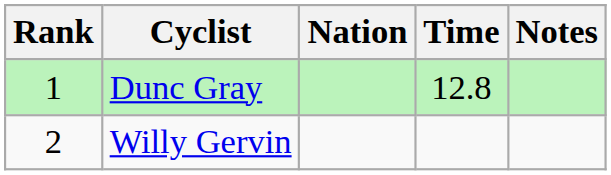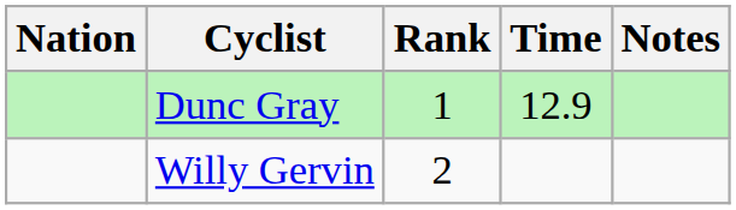columns swapped: Rank <-> Nation
Dunc Gray | Time: 12.8 -> 12.9
